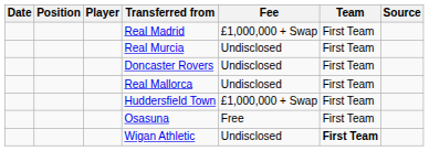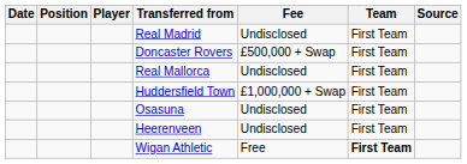Real Madrid | Fee: £1,000,000 + Swap -> Undisclosed
- row: Real Murcia | Undisclosed | First Team
Doncaster Rovers | Fee: Undisclosed -> £500,000 + Swap
Osasuna | Fee: Free -> Undisclosed
+ row: Heerenveen | Undisclosed | First Team
Wigan Athletic | Fee: Undisclosed -> Free
